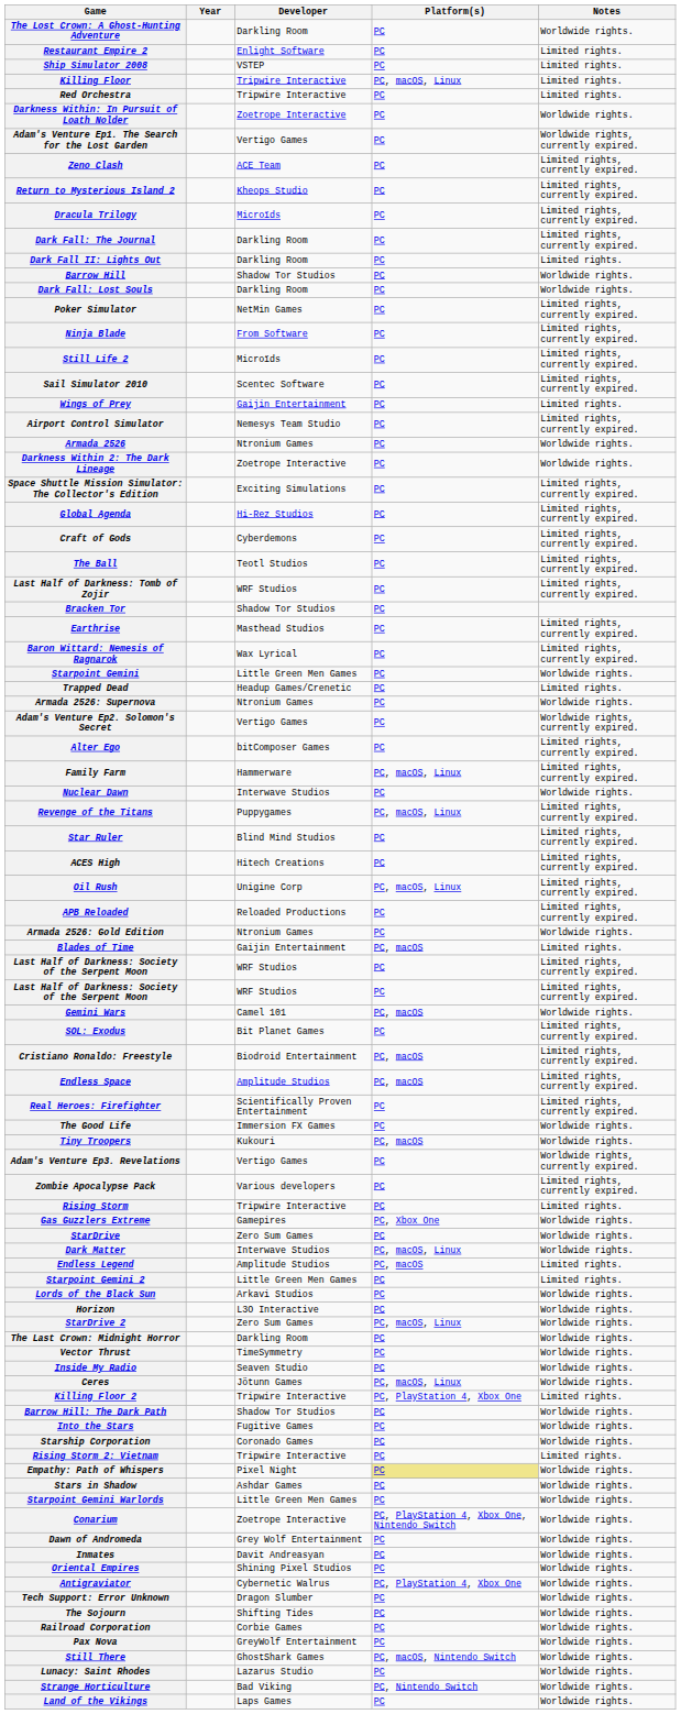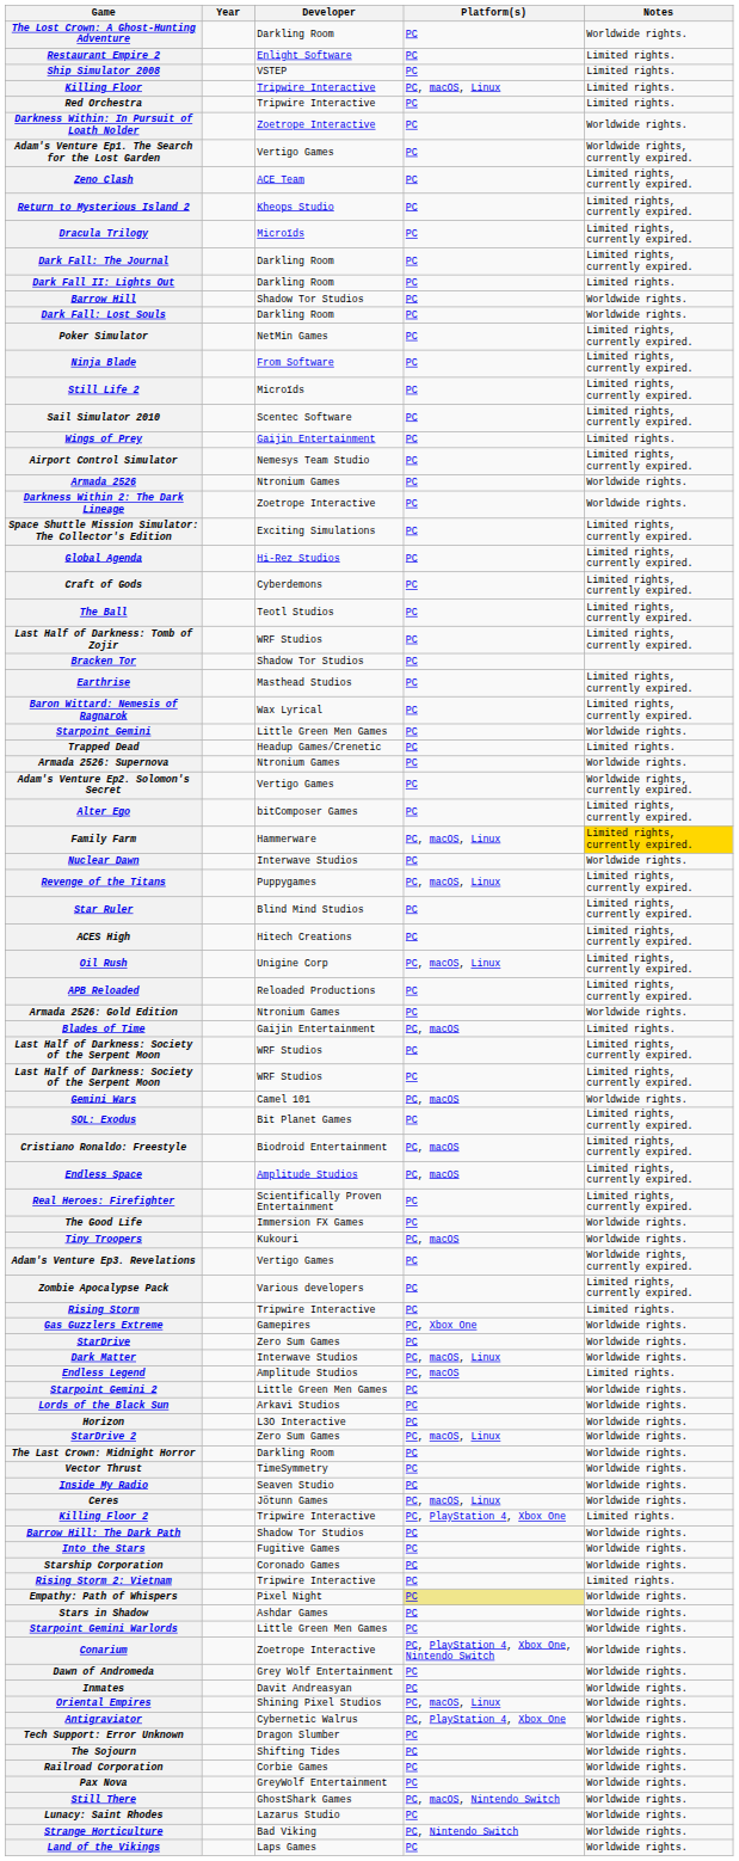Family Farm | Notes: no background -> gold background
Starpoint Gemini 2 | Notes: Limited rights. -> Worldwide rights.
Oriental Empires | Platform(s): PC -> PC, macOS, Linux
